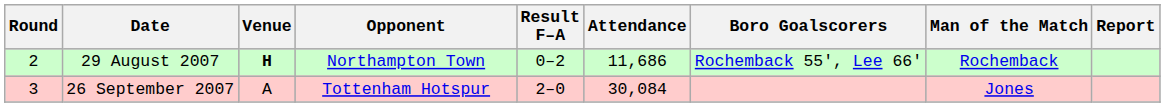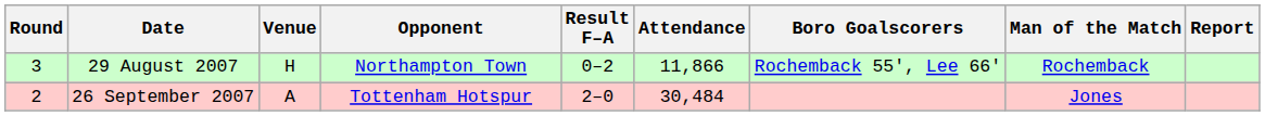29 August 2007 | Round: 2 -> 3
29 August 2007 | Venue: bold -> normal
29 August 2007 | Attendance: 11,686 -> 11,866
26 September 2007 | Round: 3 -> 2
26 September 2007 | Attendance: 30,084 -> 30,484
